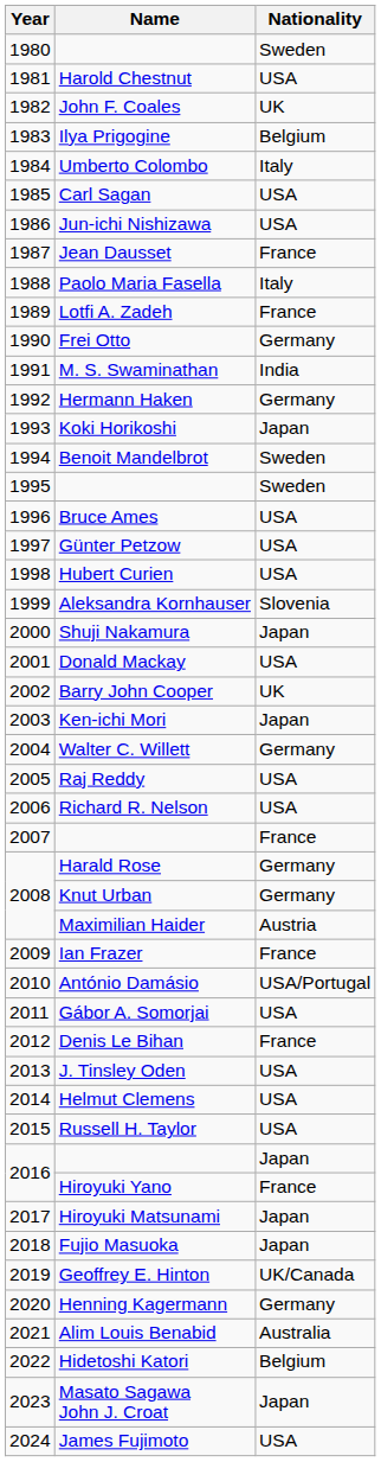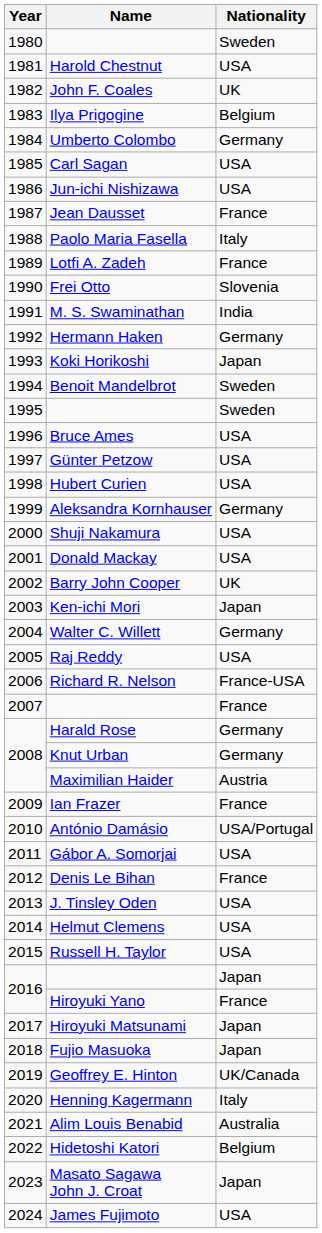Umberto Colombo | Nationality: Italy -> Germany
Frei Otto | Nationality: Germany -> Slovenia
Aleksandra Kornhauser | Nationality: Slovenia -> Germany
Shuji Nakamura | Nationality: Japan -> USA
Richard R. Nelson | Nationality: USA -> France-USA
Henning Kagermann | Nationality: Germany -> Italy
